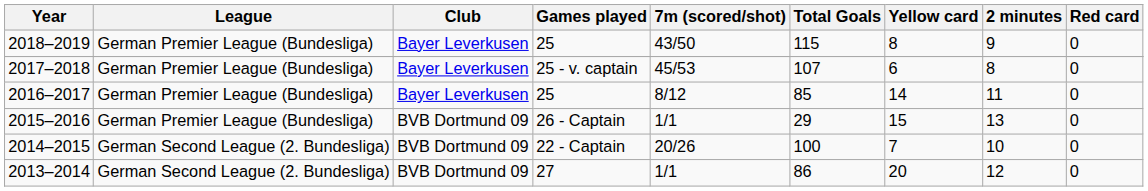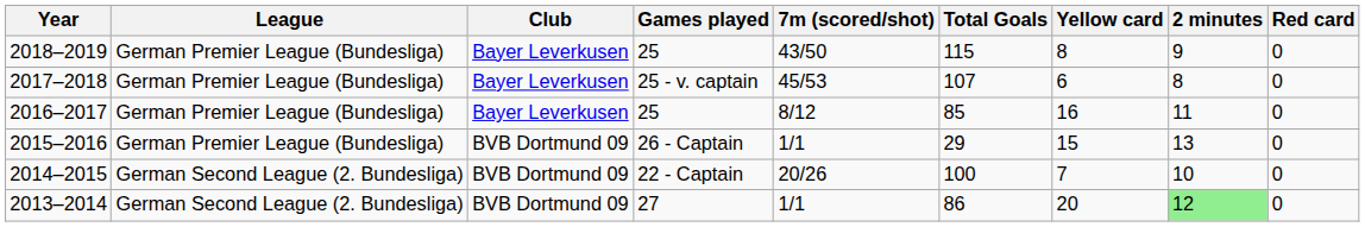2016–2017 | Yellow card: 14 -> 16
2013–2014 | 2 minutes: no background -> lightgreen background
